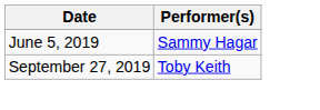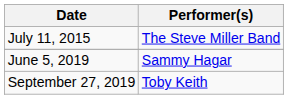+ row: July 11, 2015 | The Steve Miller Band
